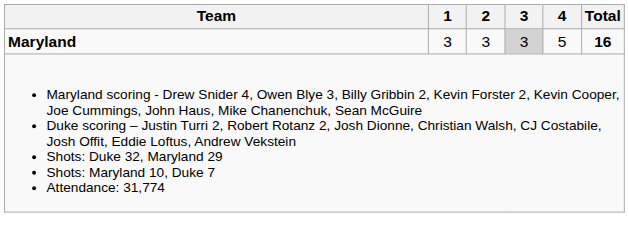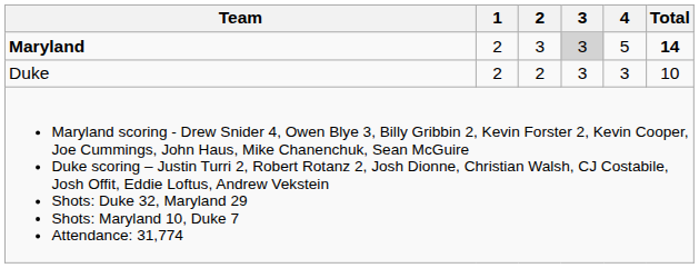Maryland | 1: 3 -> 2
Maryland | Total: 16 -> 14
+ row: Duke | 2 | 2 | 3 | 3 | 10
